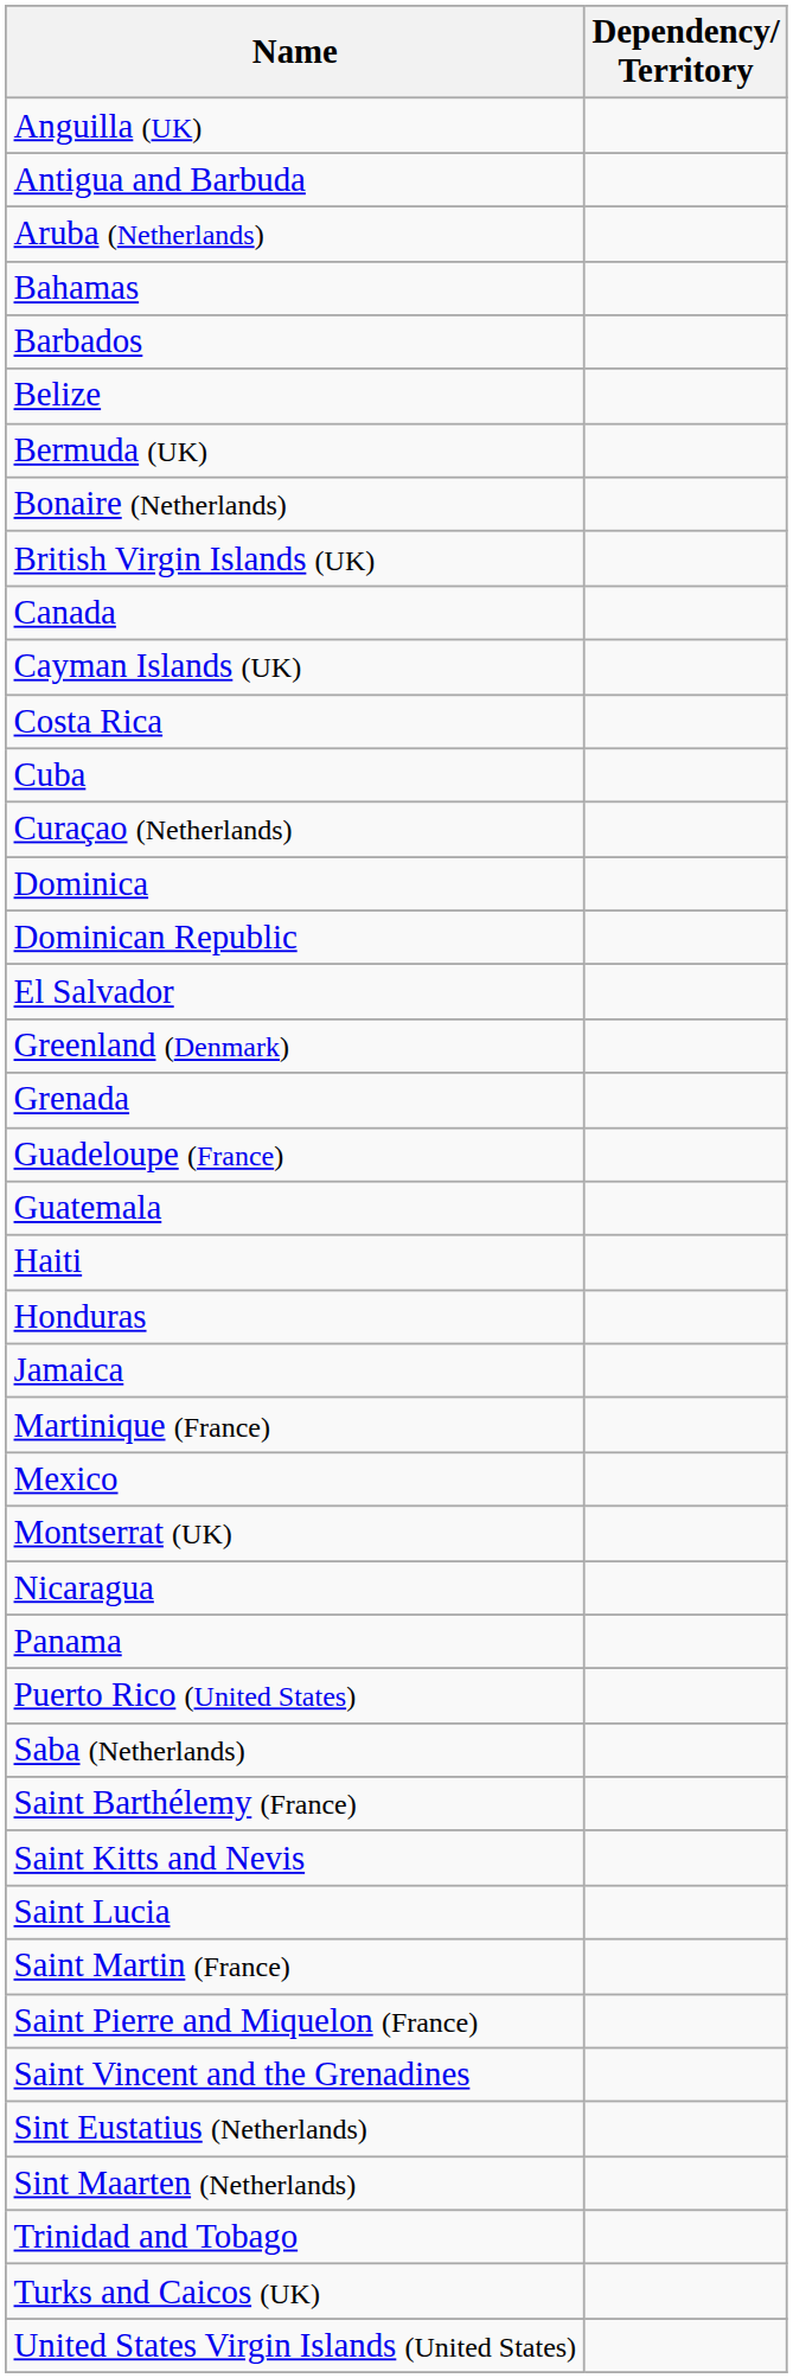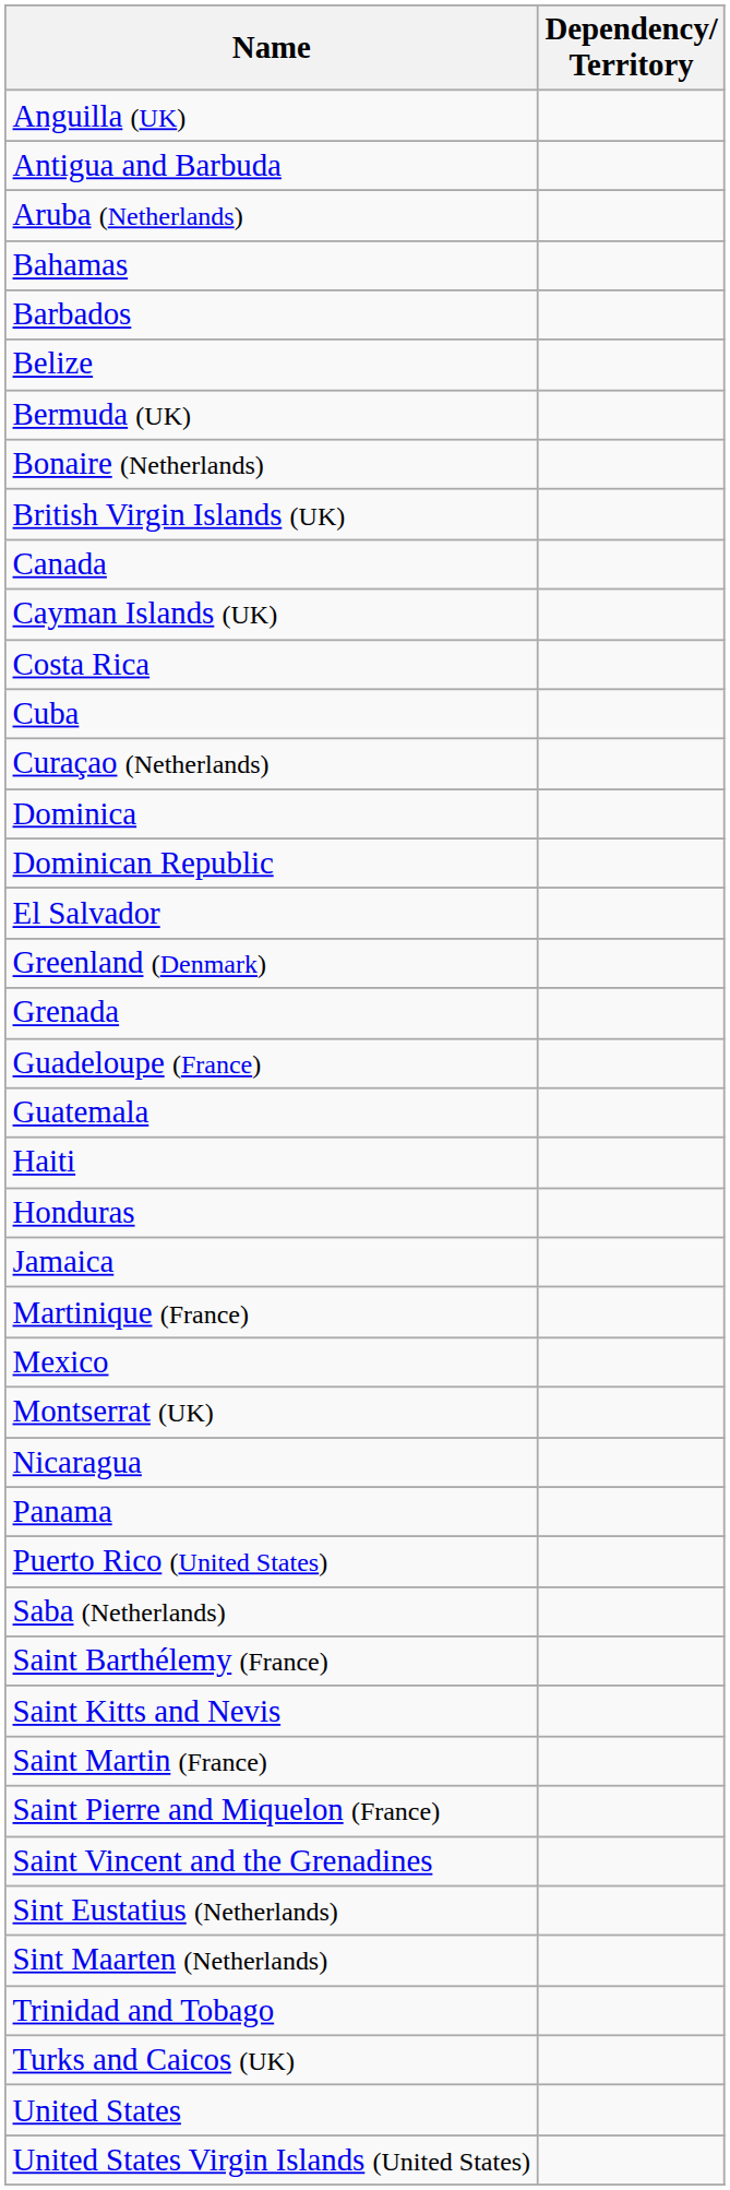- row: Saint Lucia
+ row: United States
